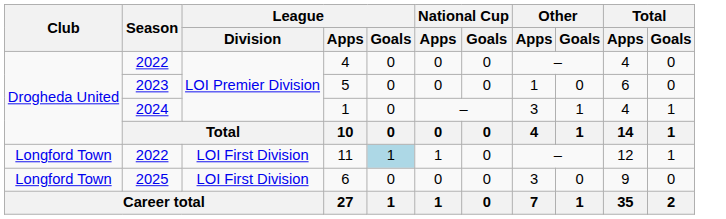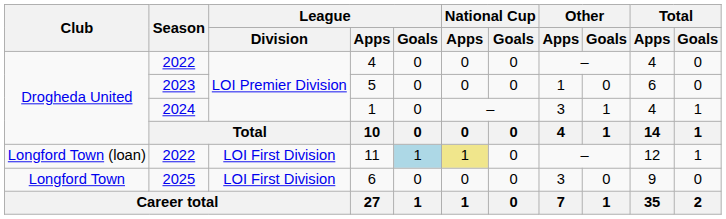11 | Club: Longford Town -> Longford Town (loan)
11 | National Cup / Apps: no background -> khaki background
